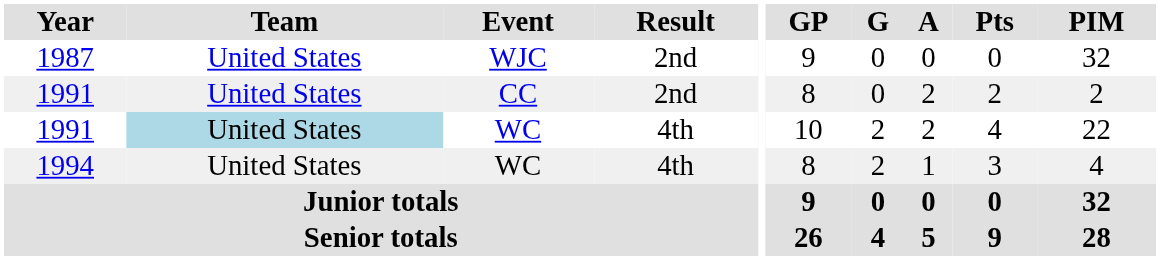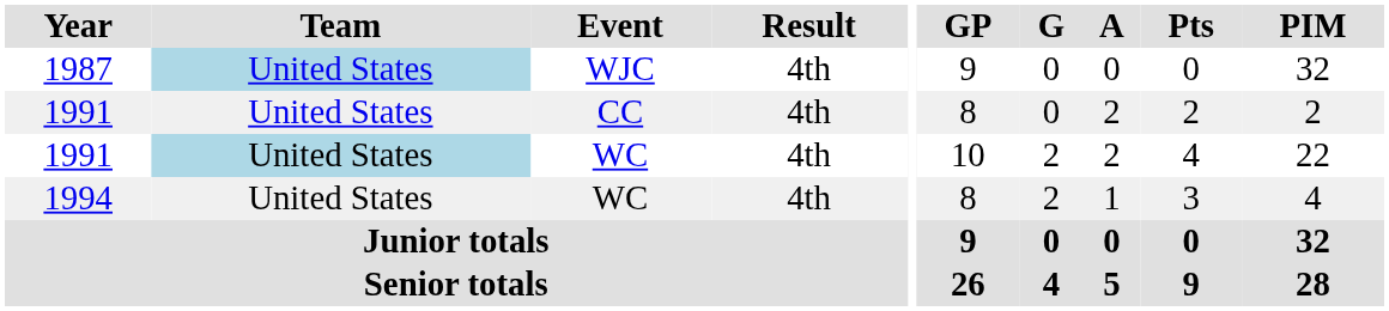1987 | Team: no background -> lightblue background
1987 | Result: 2nd -> 4th
1991 / CC | Result: 2nd -> 4th
